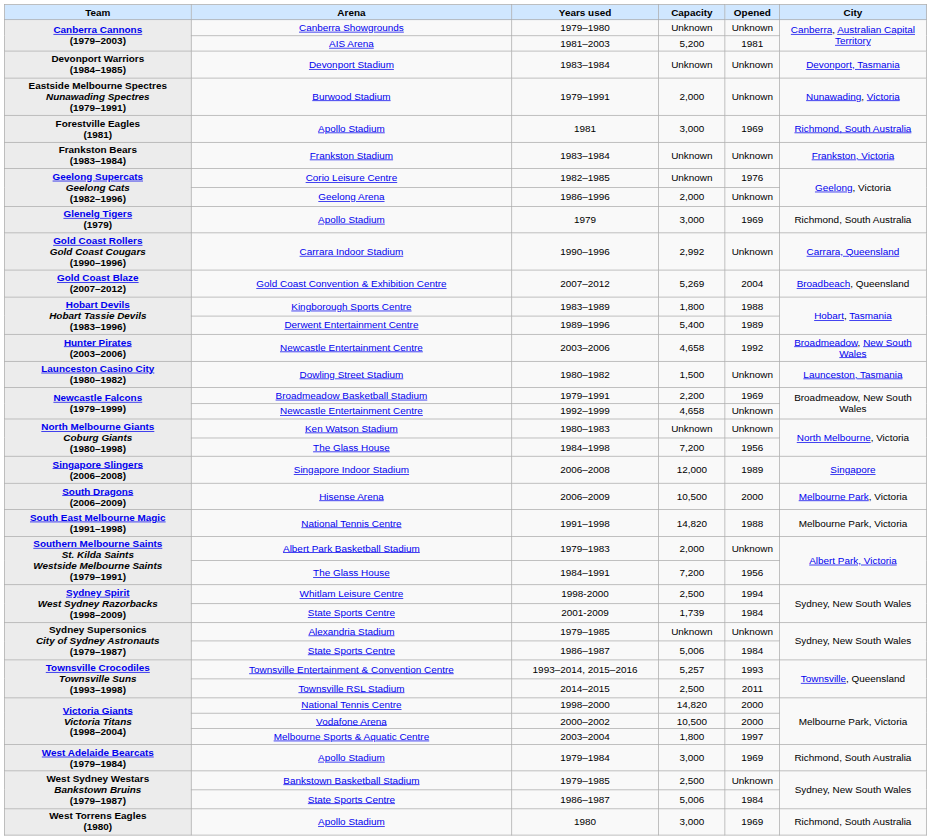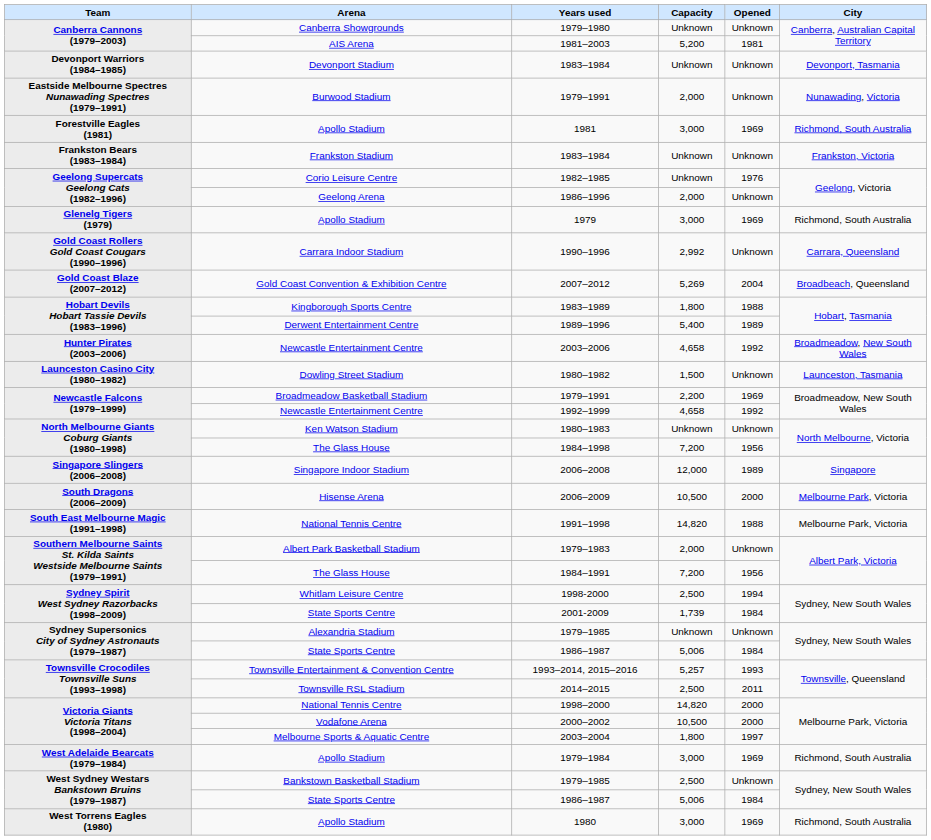1992–1999 | Opened: Unknown -> 1992
